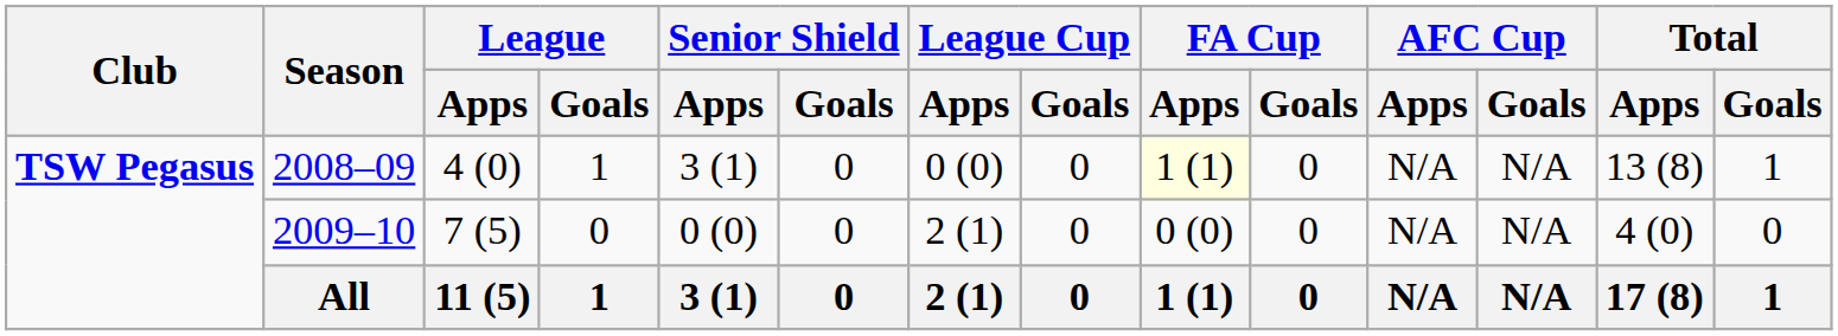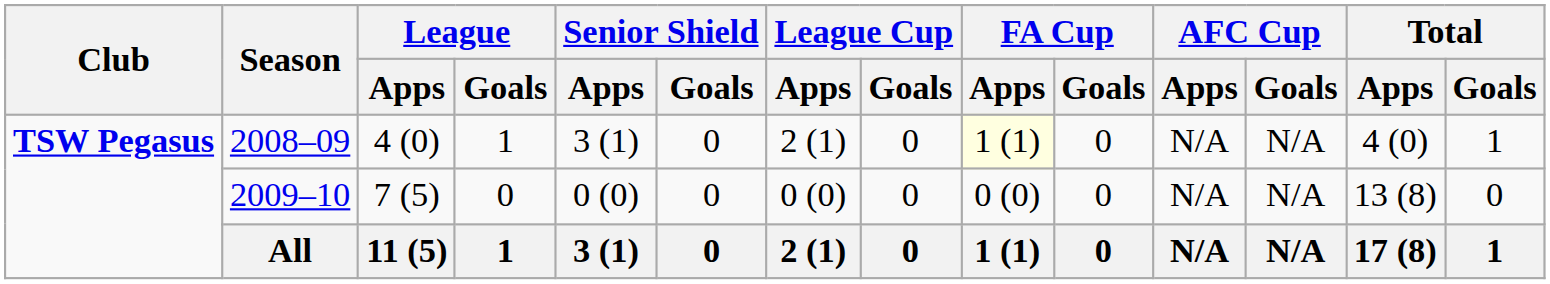2008–09 | League Cup / Apps: 0 (0) -> 2 (1)
2008–09 | Total / Apps: 13 (8) -> 4 (0)
2009–10 | League Cup / Apps: 2 (1) -> 0 (0)
2009–10 | Total / Apps: 4 (0) -> 13 (8)
